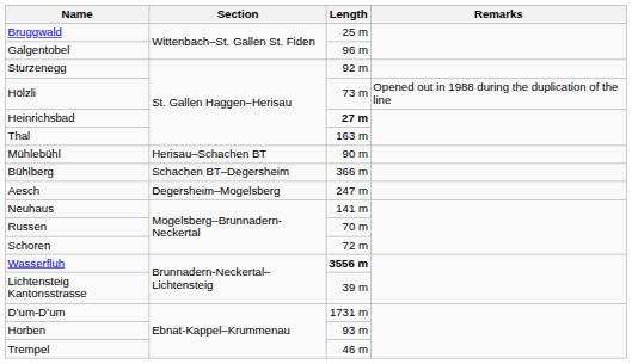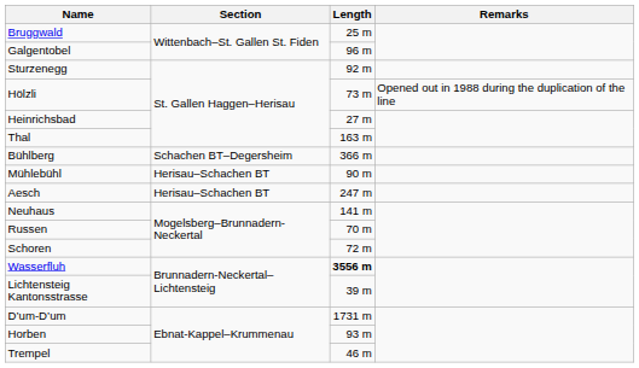Heinrichsbad | Length: bold -> normal
rows swapped: Mühlebühl <-> Bühlberg
Aesch | Section: Degersheim–Mogelsberg -> Herisau–Schachen BT
